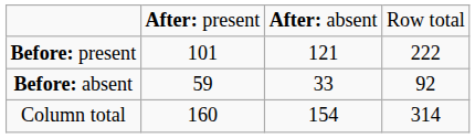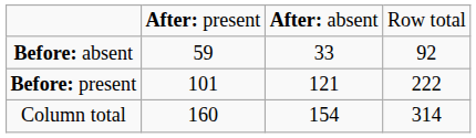rows swapped: Before: present <-> Before: absent
